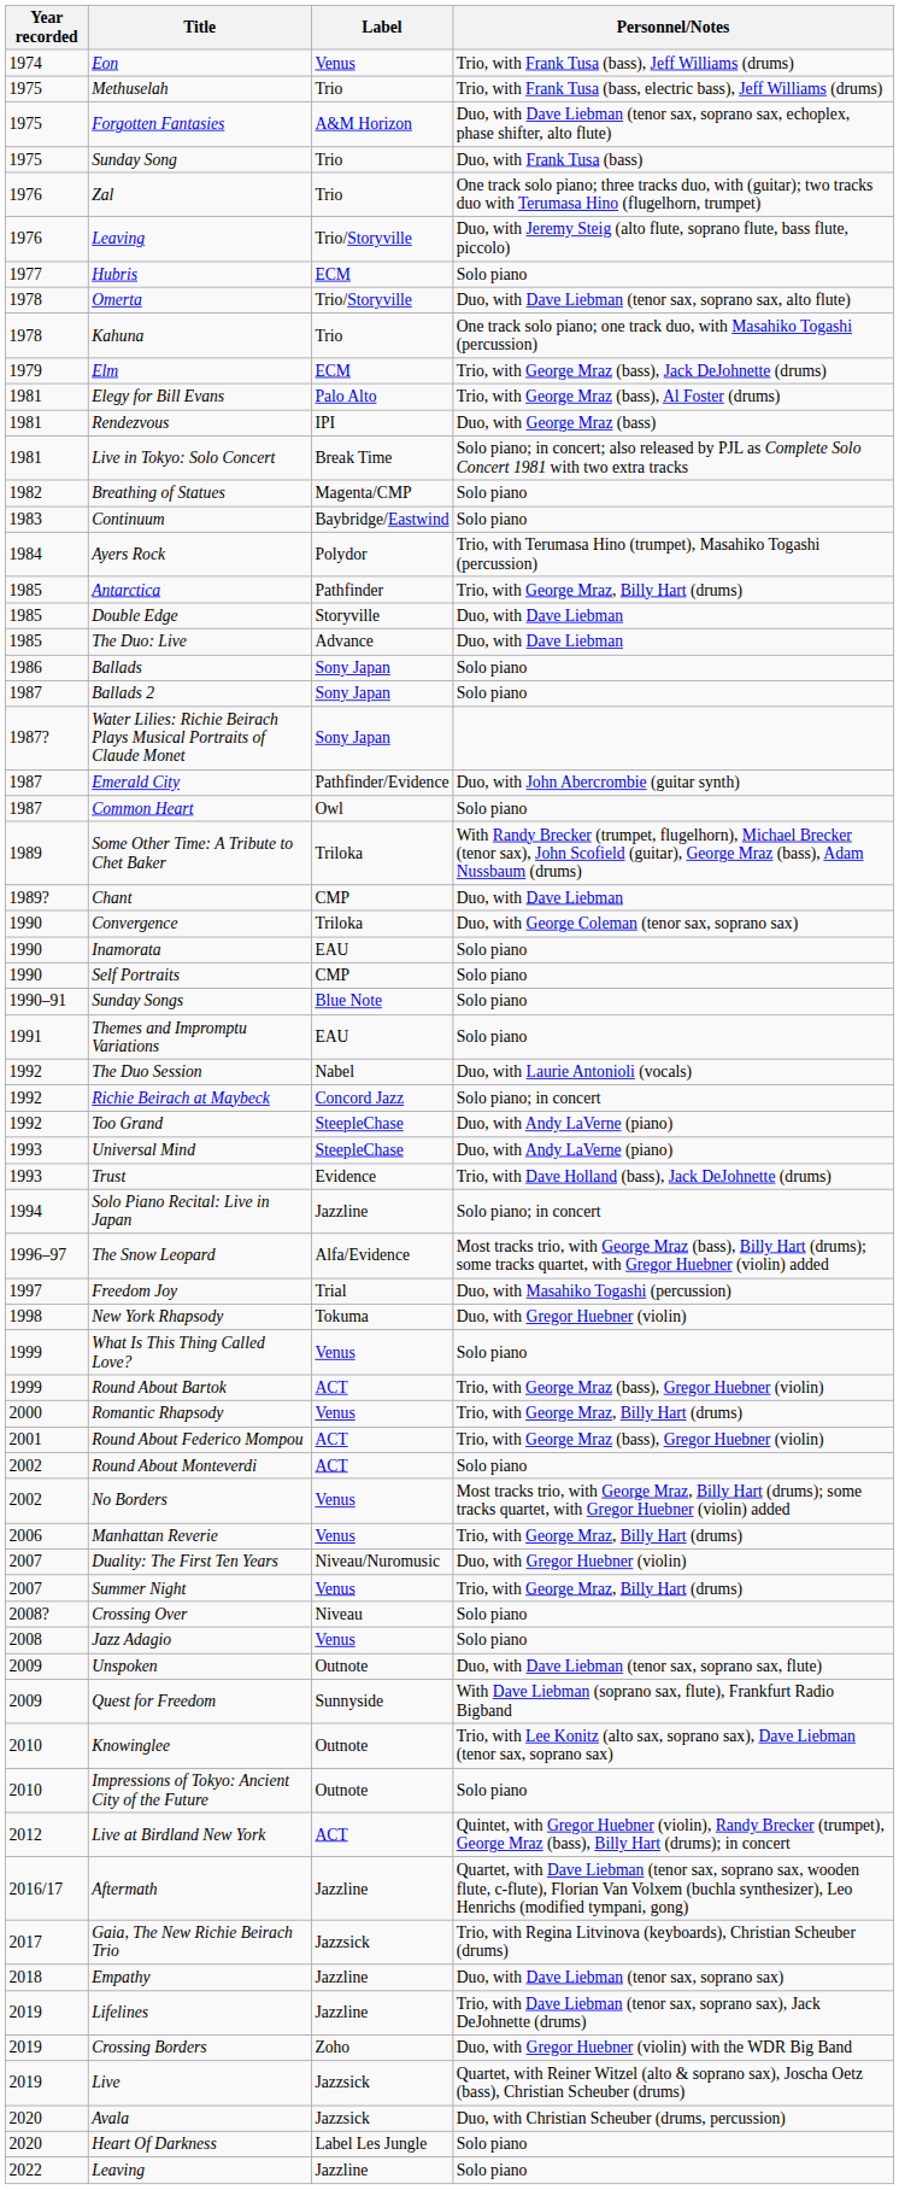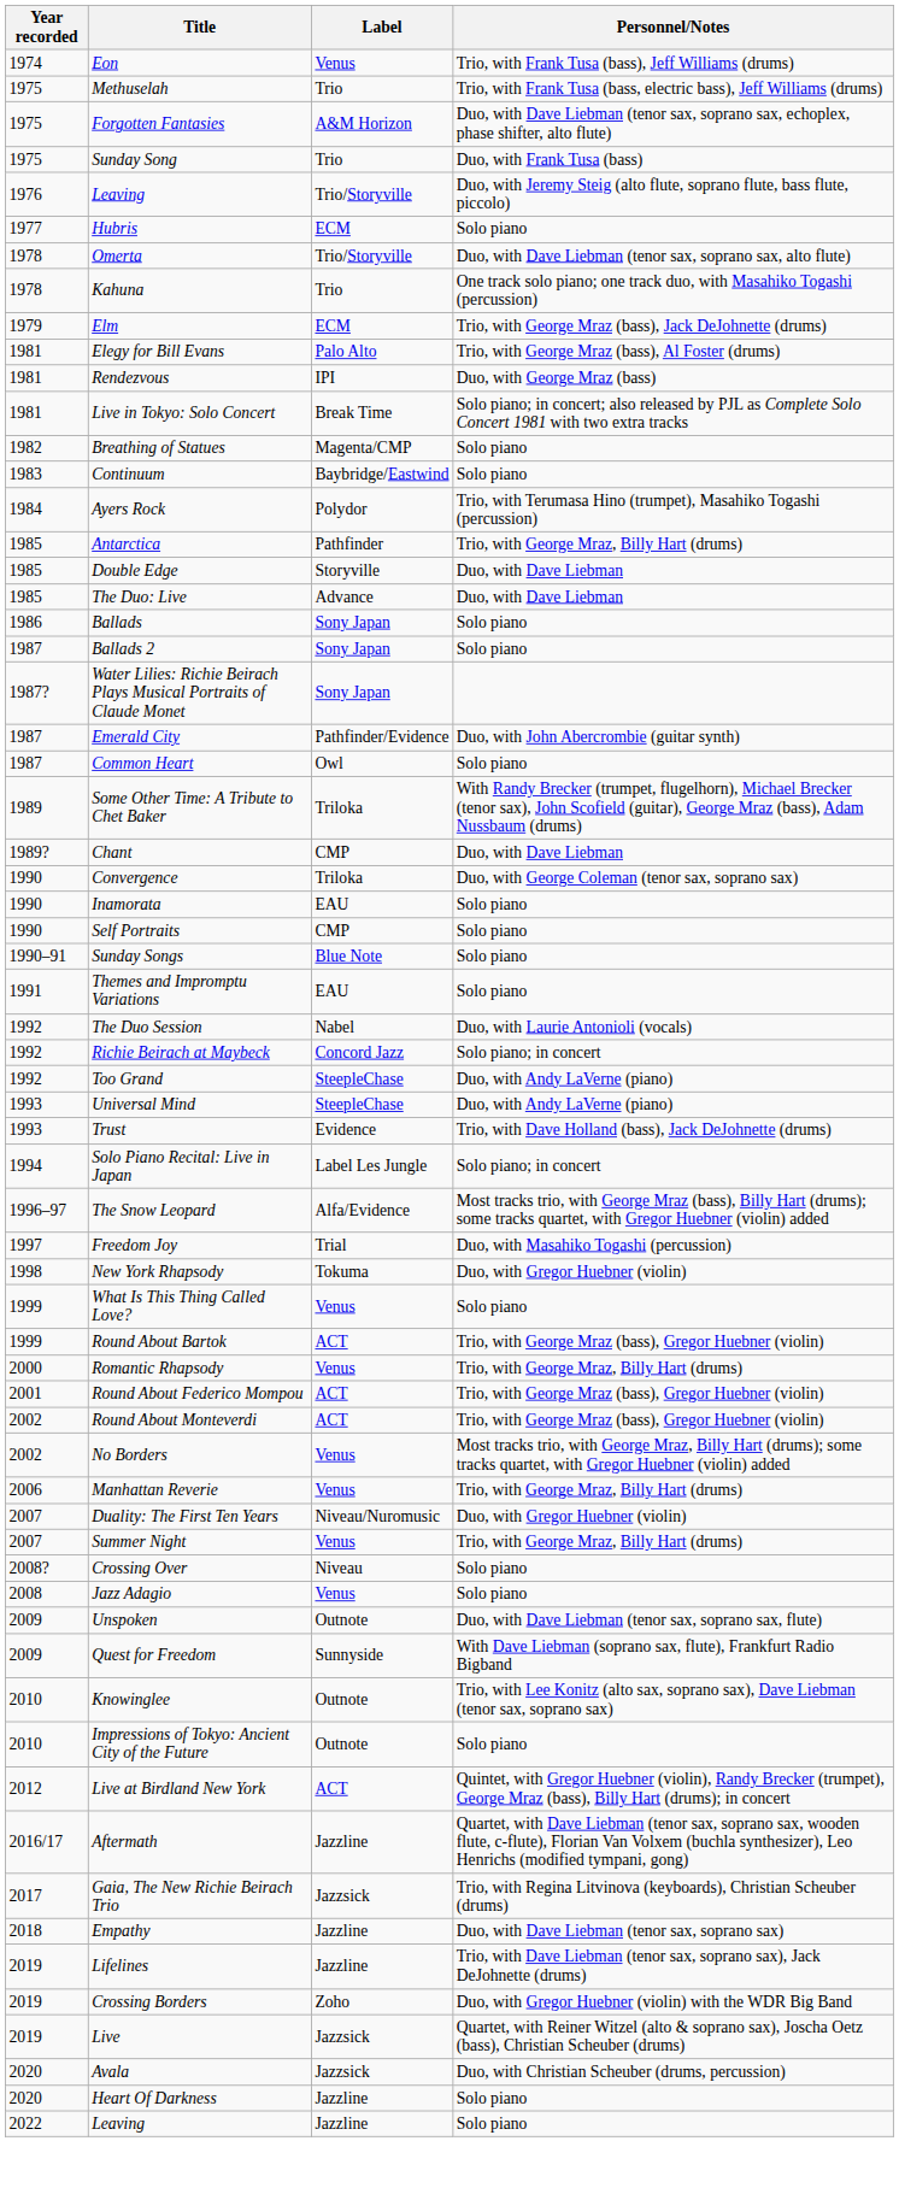- row: 1976 | Zal | Trio | One track solo piano; three tracks duo, with (guitar); two tracks duo with Terumasa Hino (flugelhorn, trumpet)
Solo Piano Recital: Live in Japan | Label: Jazzline -> Label Les Jungle
Round About Monteverdi | Personnel/Notes: Solo piano -> Trio, with George Mraz (bass), Gregor Huebner (violin)
Heart Of Darkness | Label: Label Les Jungle -> Jazzline
